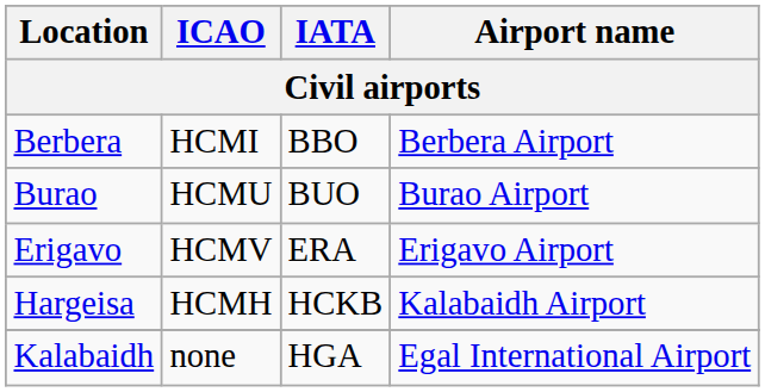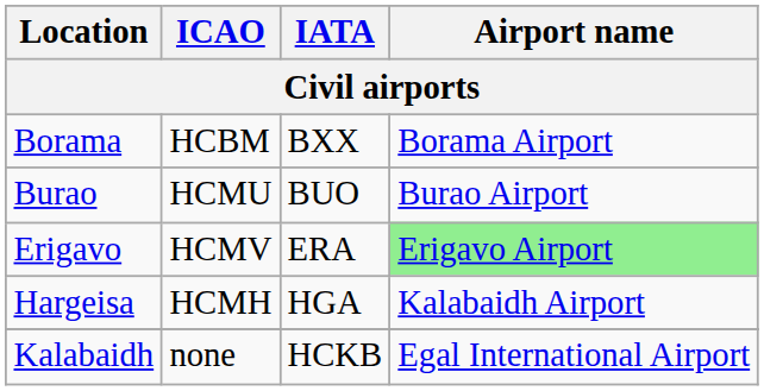- row: Berbera | HCMI | BBO | Berbera Airport
+ row: Borama | HCBM | BXX | Borama Airport
Erigavo | Airport name: no background -> lightgreen background
Hargeisa | IATA: HCKB -> HGA
Kalabaidh | IATA: HGA -> HCKB
